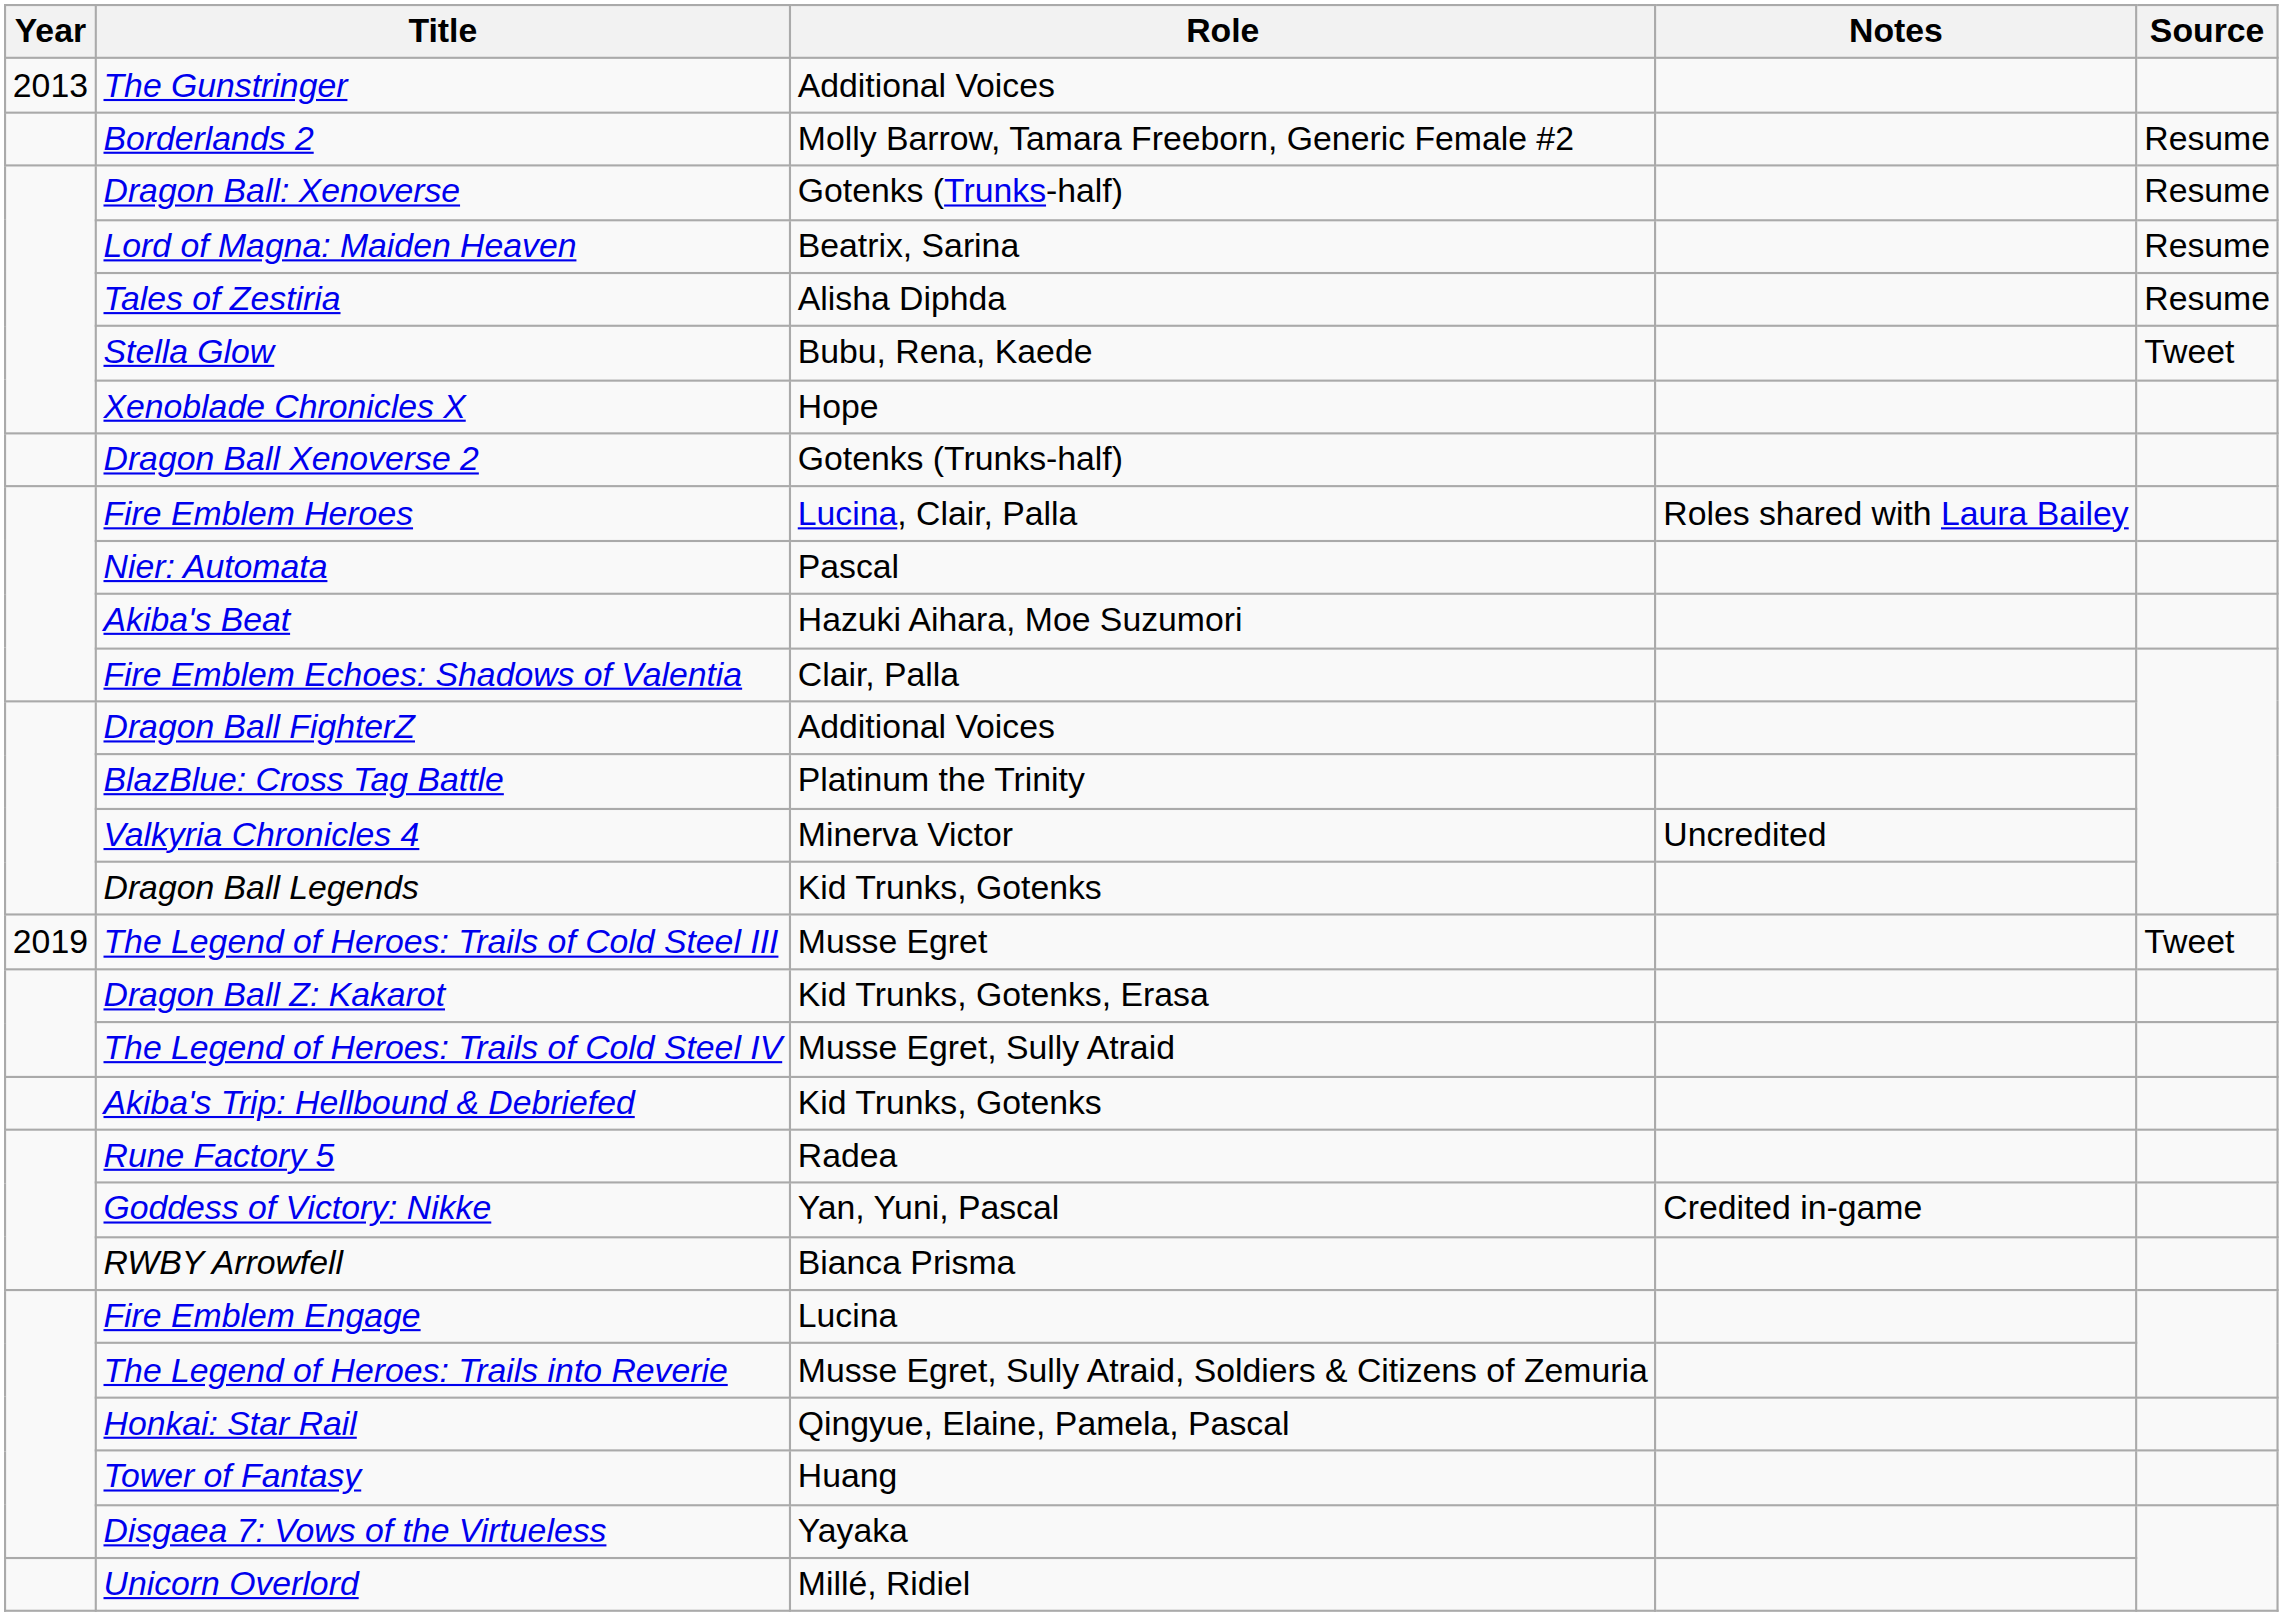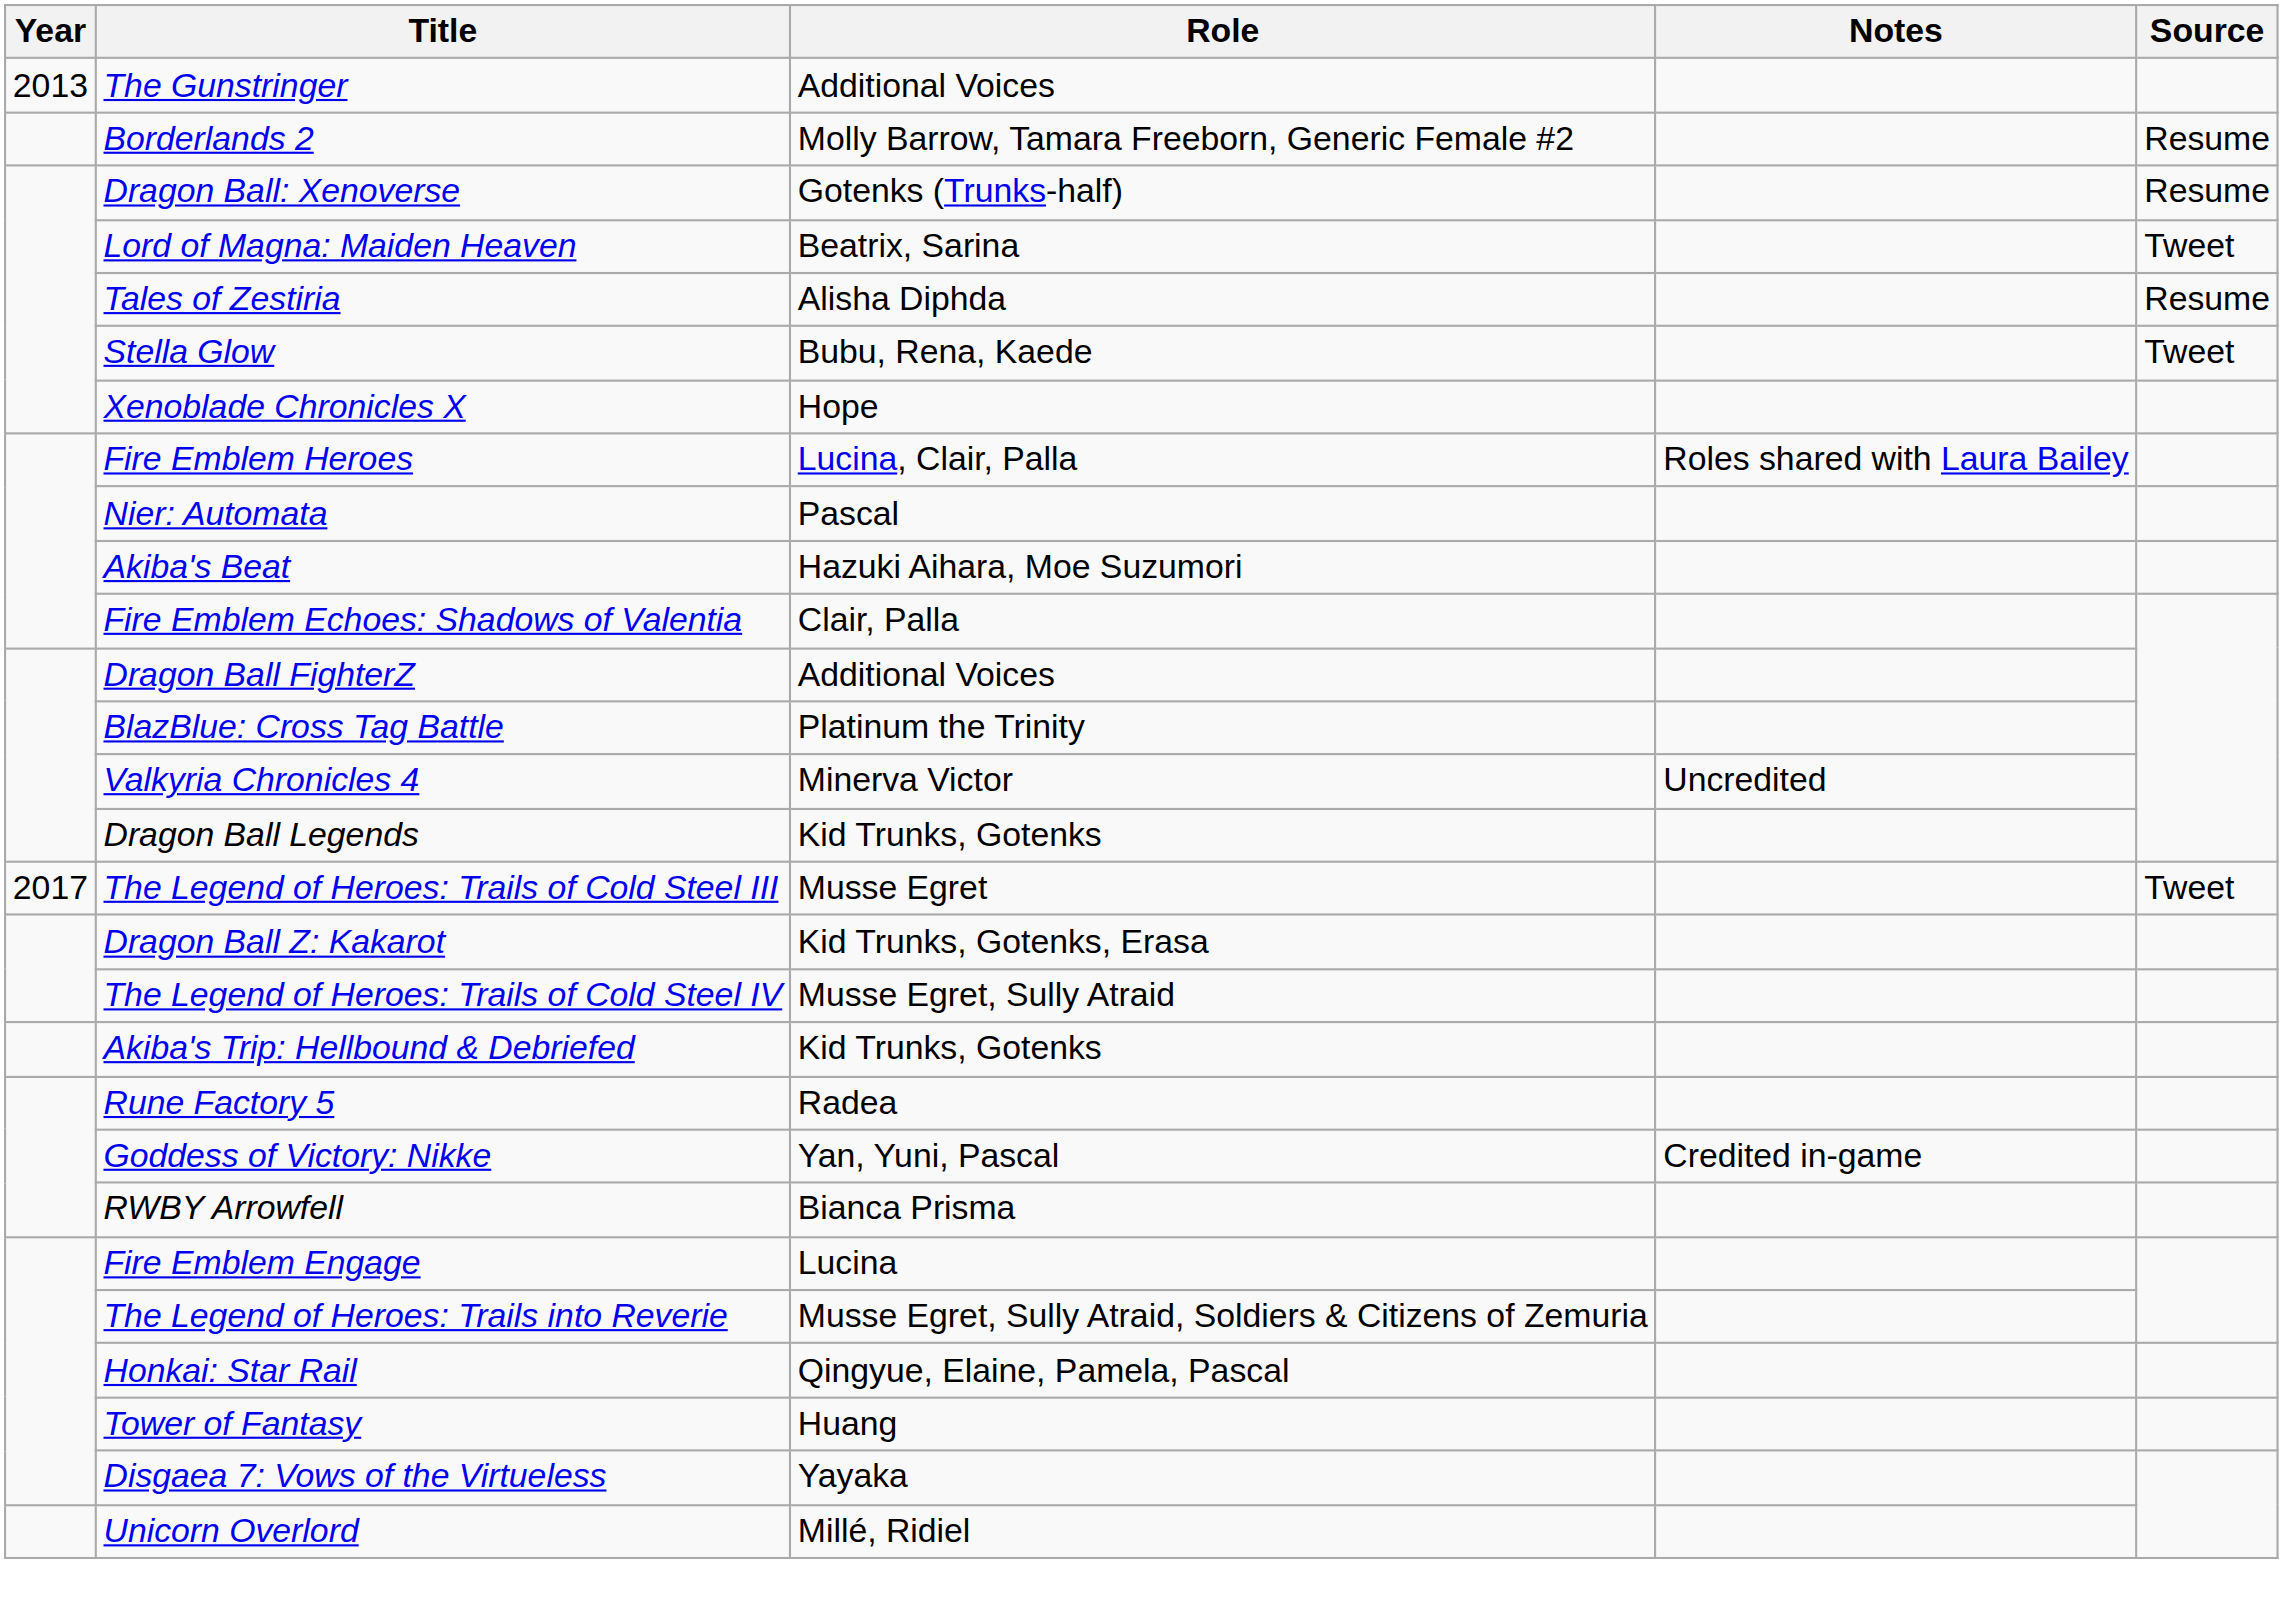Lord of Magna: Maiden Heaven | Source: Resume -> Tweet
- row: Dragon Ball Xenoverse 2 | Gotenks (Trunks-half)
The Legend of Heroes: Trails of Cold Steel III | Year: 2019 -> 2017
